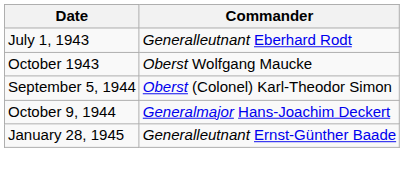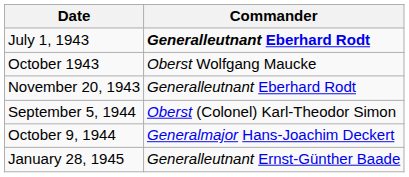July 1, 1943 | Commander: normal -> bold
+ row: November 20, 1943 | Generalleutnant Eberhard Rodt
